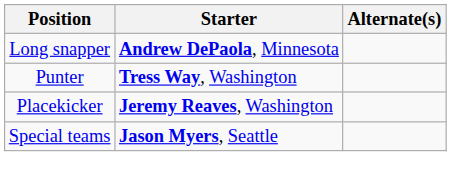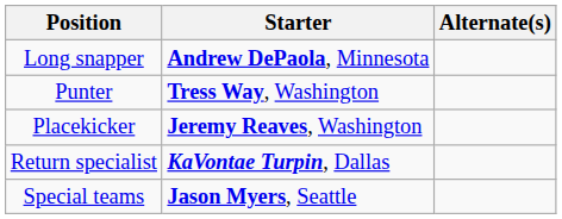+ row: Return specialist | KaVontae Turpin, Dallas
